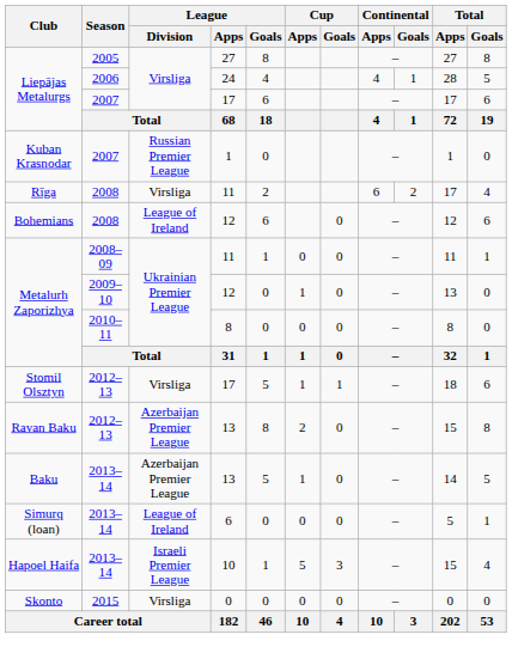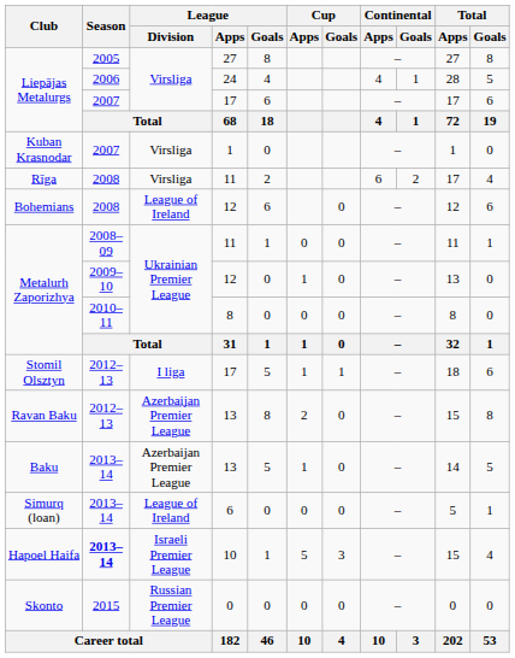Kuban Krasnodar | League / Division: Russian Premier League -> Virsliga
Stomil Olsztyn | League / Division: Virsliga -> I liga
Hapoel Haifa | Season: normal -> bold
Skonto | League / Division: Virsliga -> Russian Premier League
